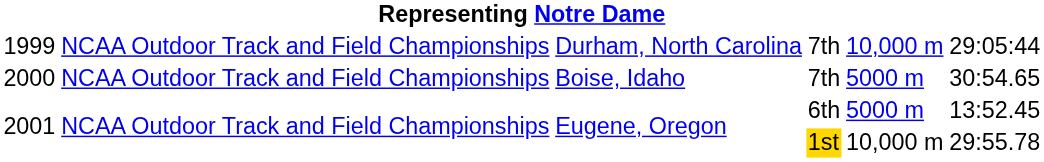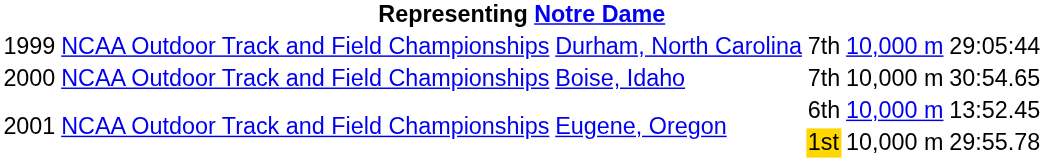2000 | column 5: 5000 m -> 10,000 m
2001 / 6th | column 5: 5000 m -> 10,000 m
